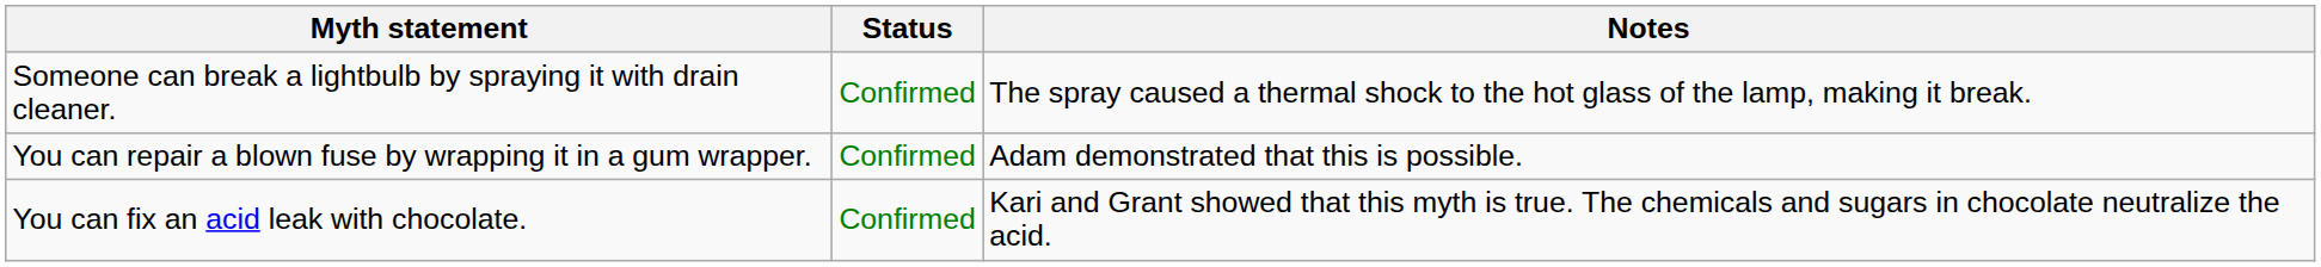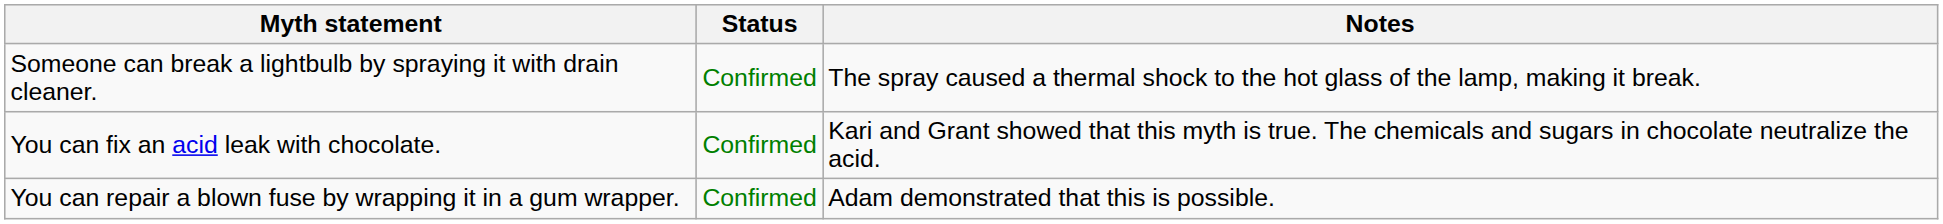rows swapped: You can repair a blown fuse by wrapping it in a gum wrapper. <-> You can fix an acid leak with chocolate.
